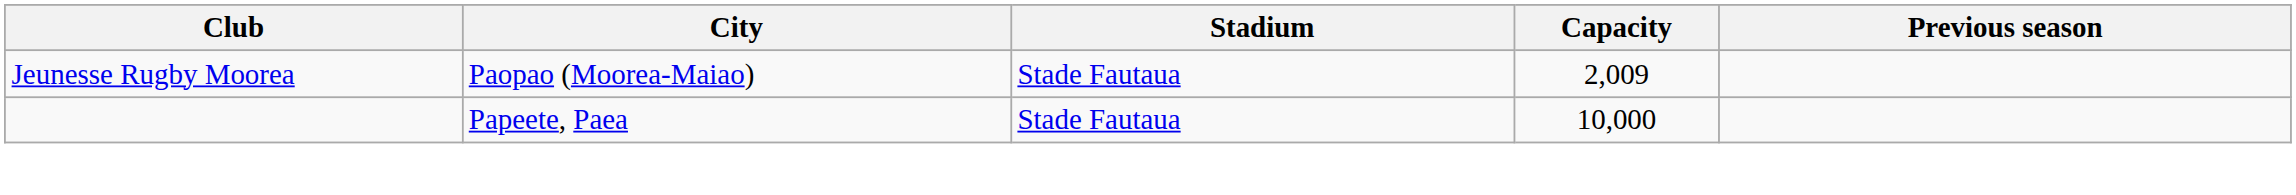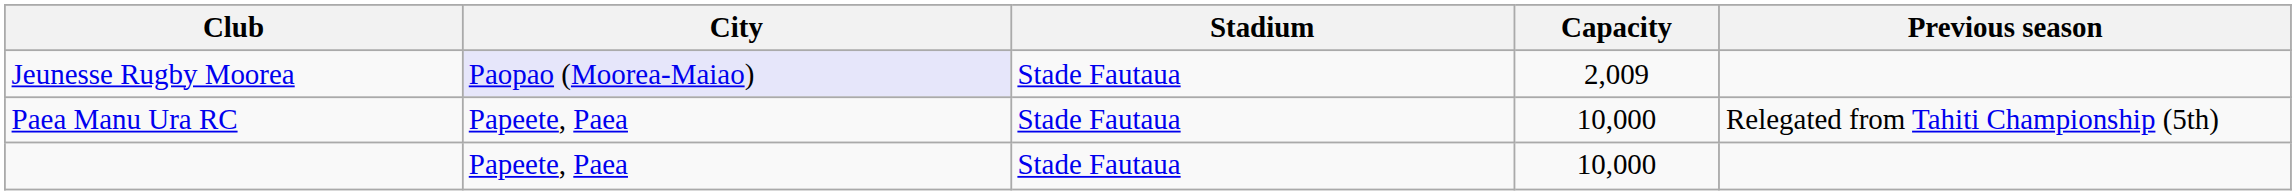Jeunesse Rugby Moorea | City: no background -> lavender background
+ row: Paea Manu Ura RC | Papeete, Paea | Stade Fautaua | 10,000 | Relegated from Tahiti Championship (5th)
